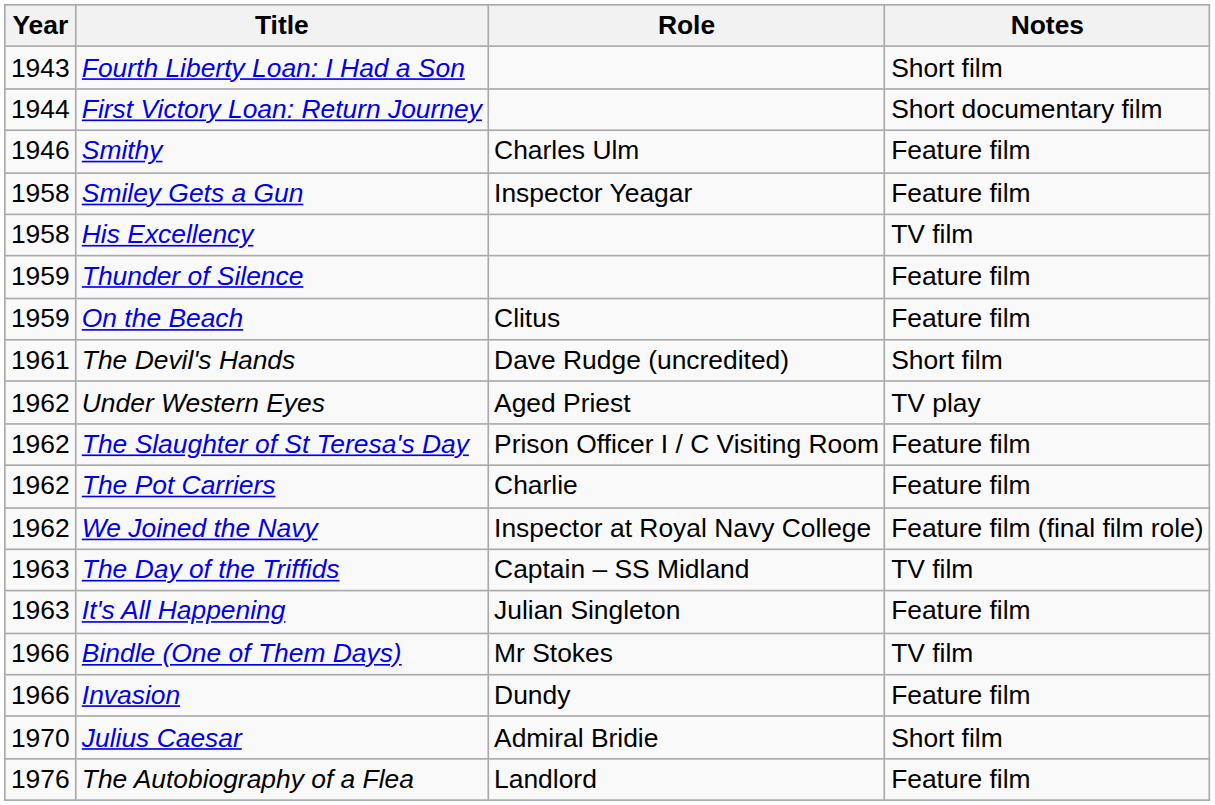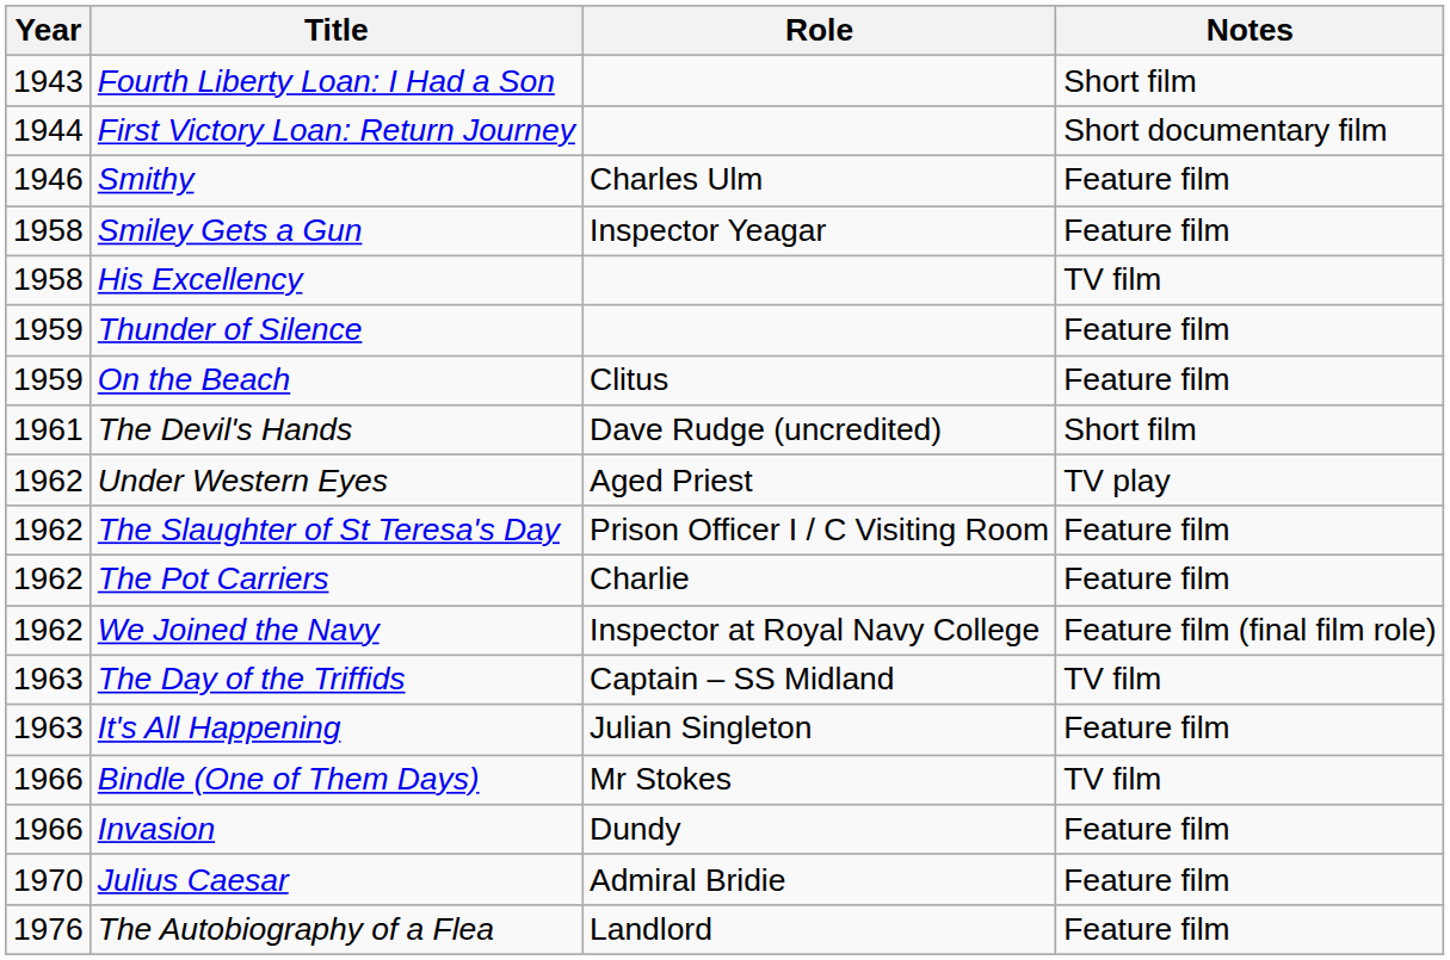Julius Caesar | Notes: Short film -> Feature film
